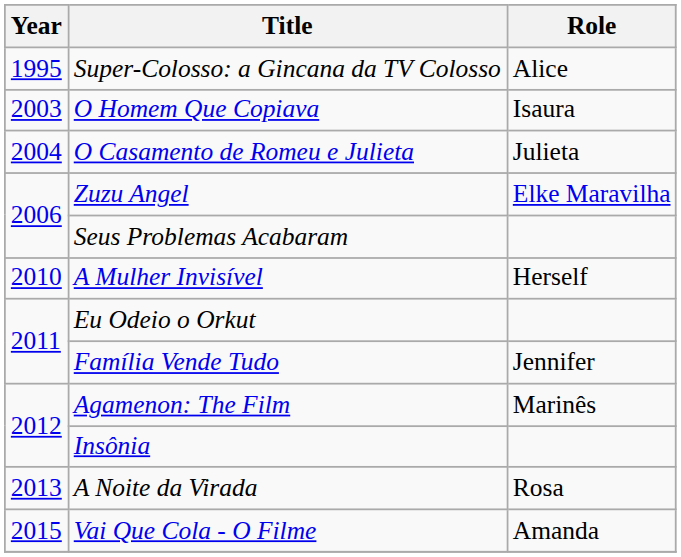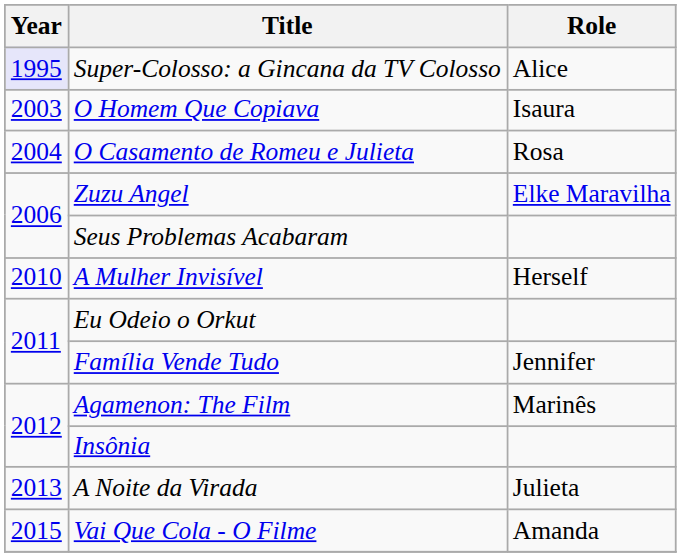Super-Colosso: a Gincana da TV Colosso | Year: no background -> lavender background
O Casamento de Romeu e Julieta | Role: Julieta -> Rosa
A Noite da Virada | Role: Rosa -> Julieta
